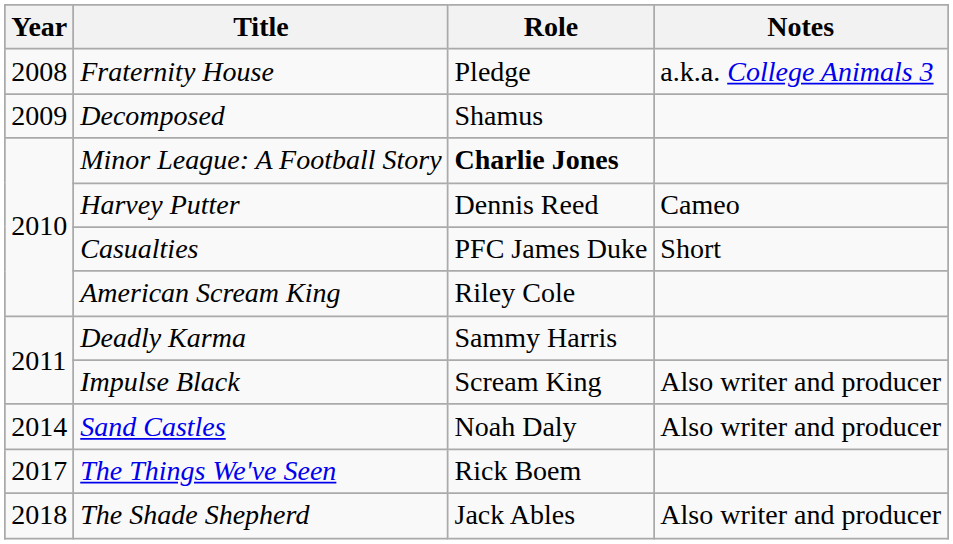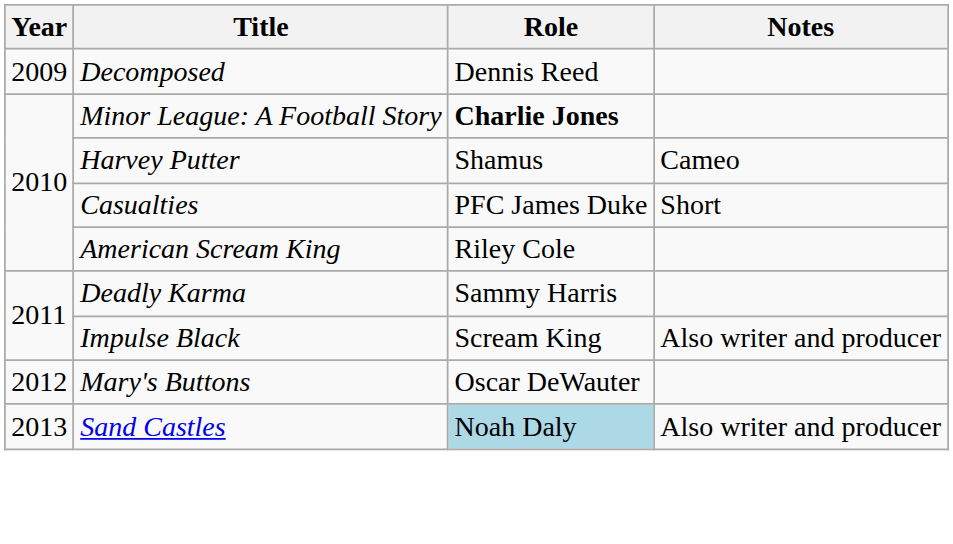- row: 2008 | Fraternity House | Pledge | a.k.a. College Animals 3
Decomposed | Role: Shamus -> Dennis Reed
Harvey Putter | Role: Dennis Reed -> Shamus
+ row: 2012 | Mary's Buttons | Oscar DeWauter
Sand Castles | Year: 2014 -> 2013
Sand Castles | Role: no background -> lightblue background
- row: 2017 | The Things We've Seen | Rick Boem
- row: 2018 | The Shade Shepherd | Jack Ables | Also writer and producer
